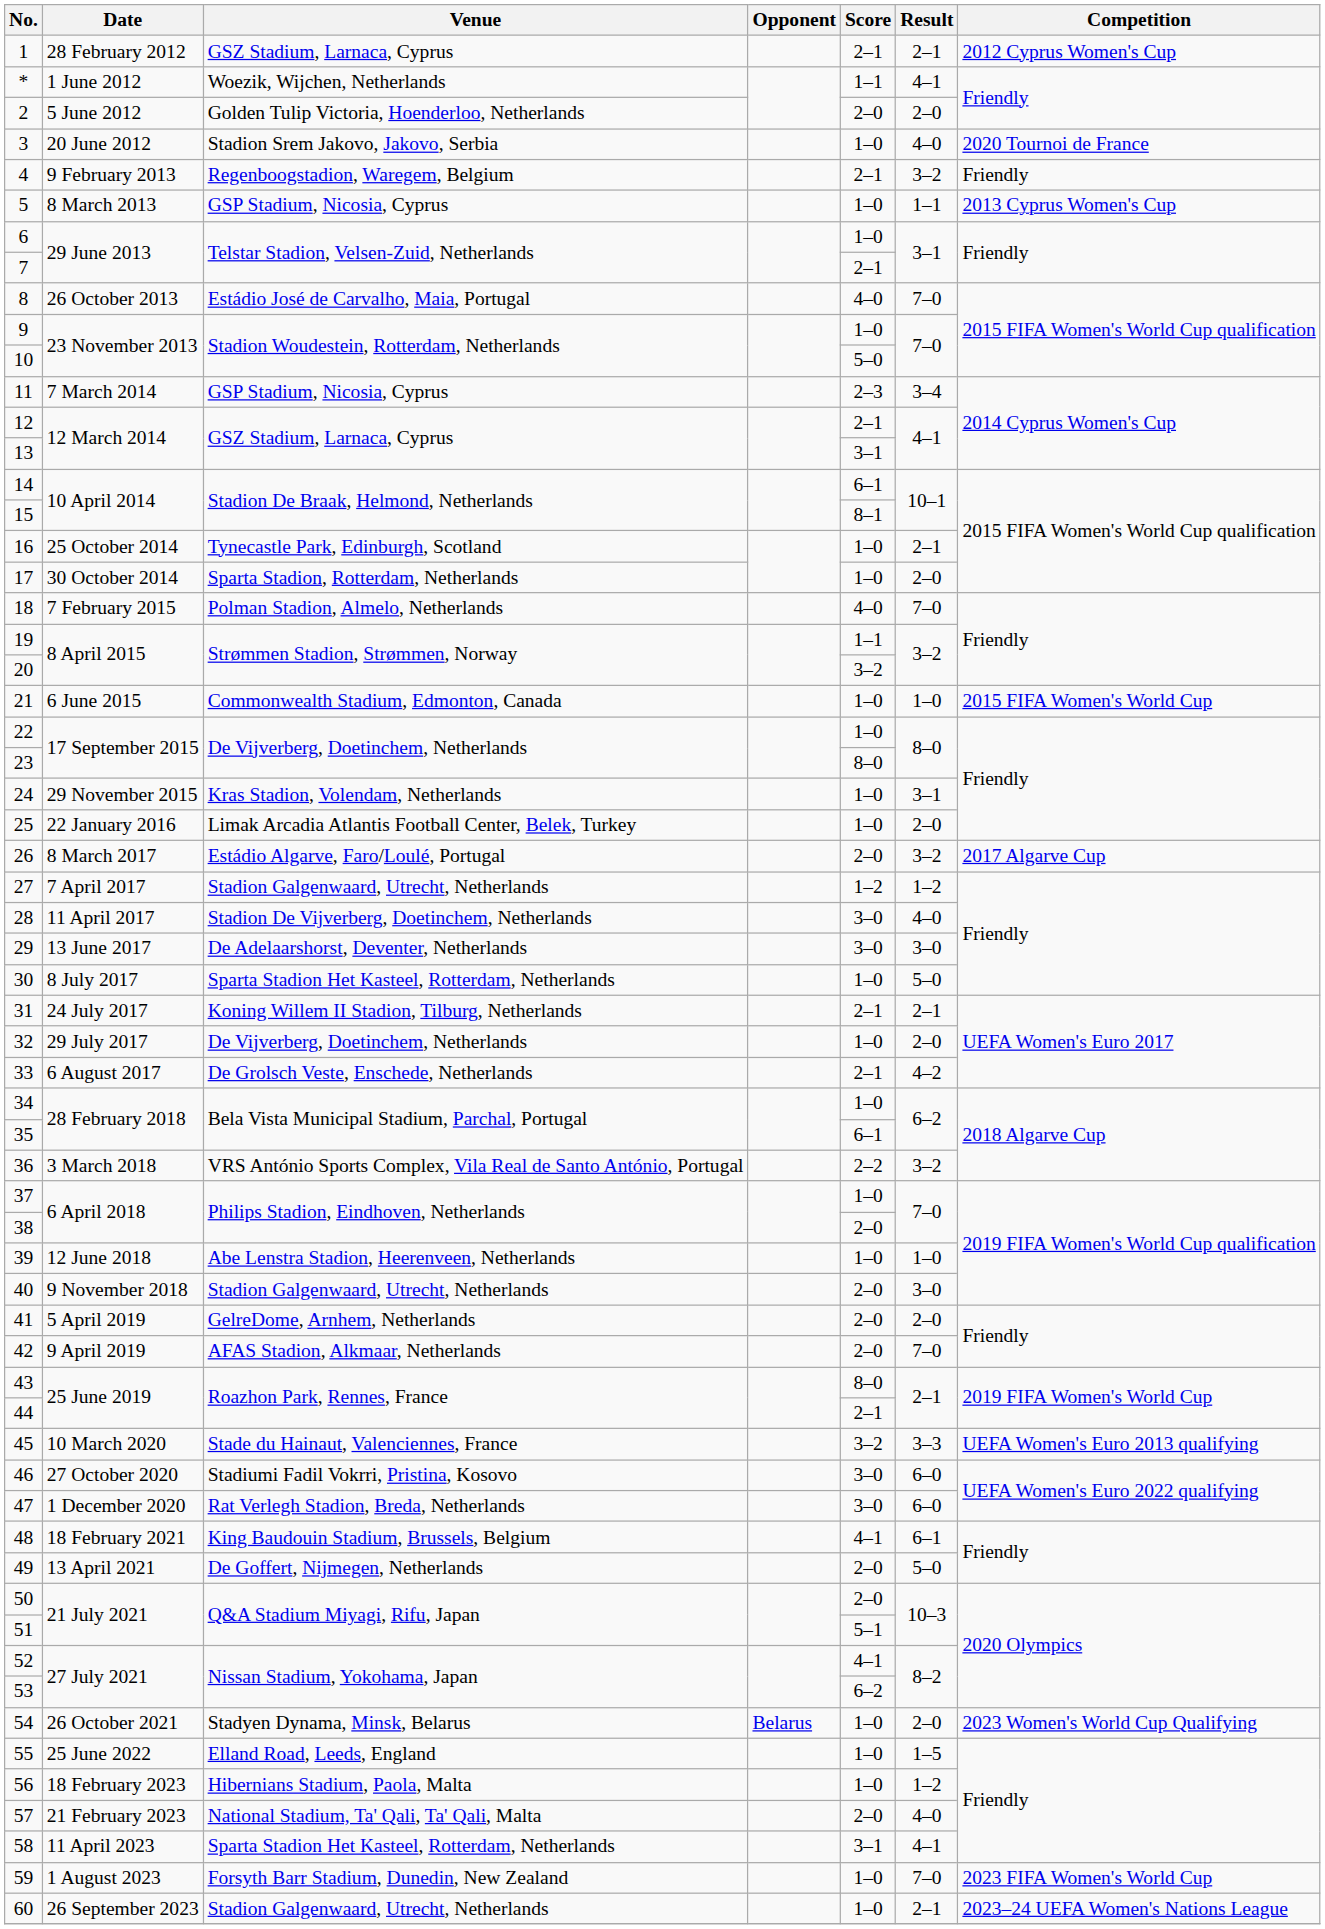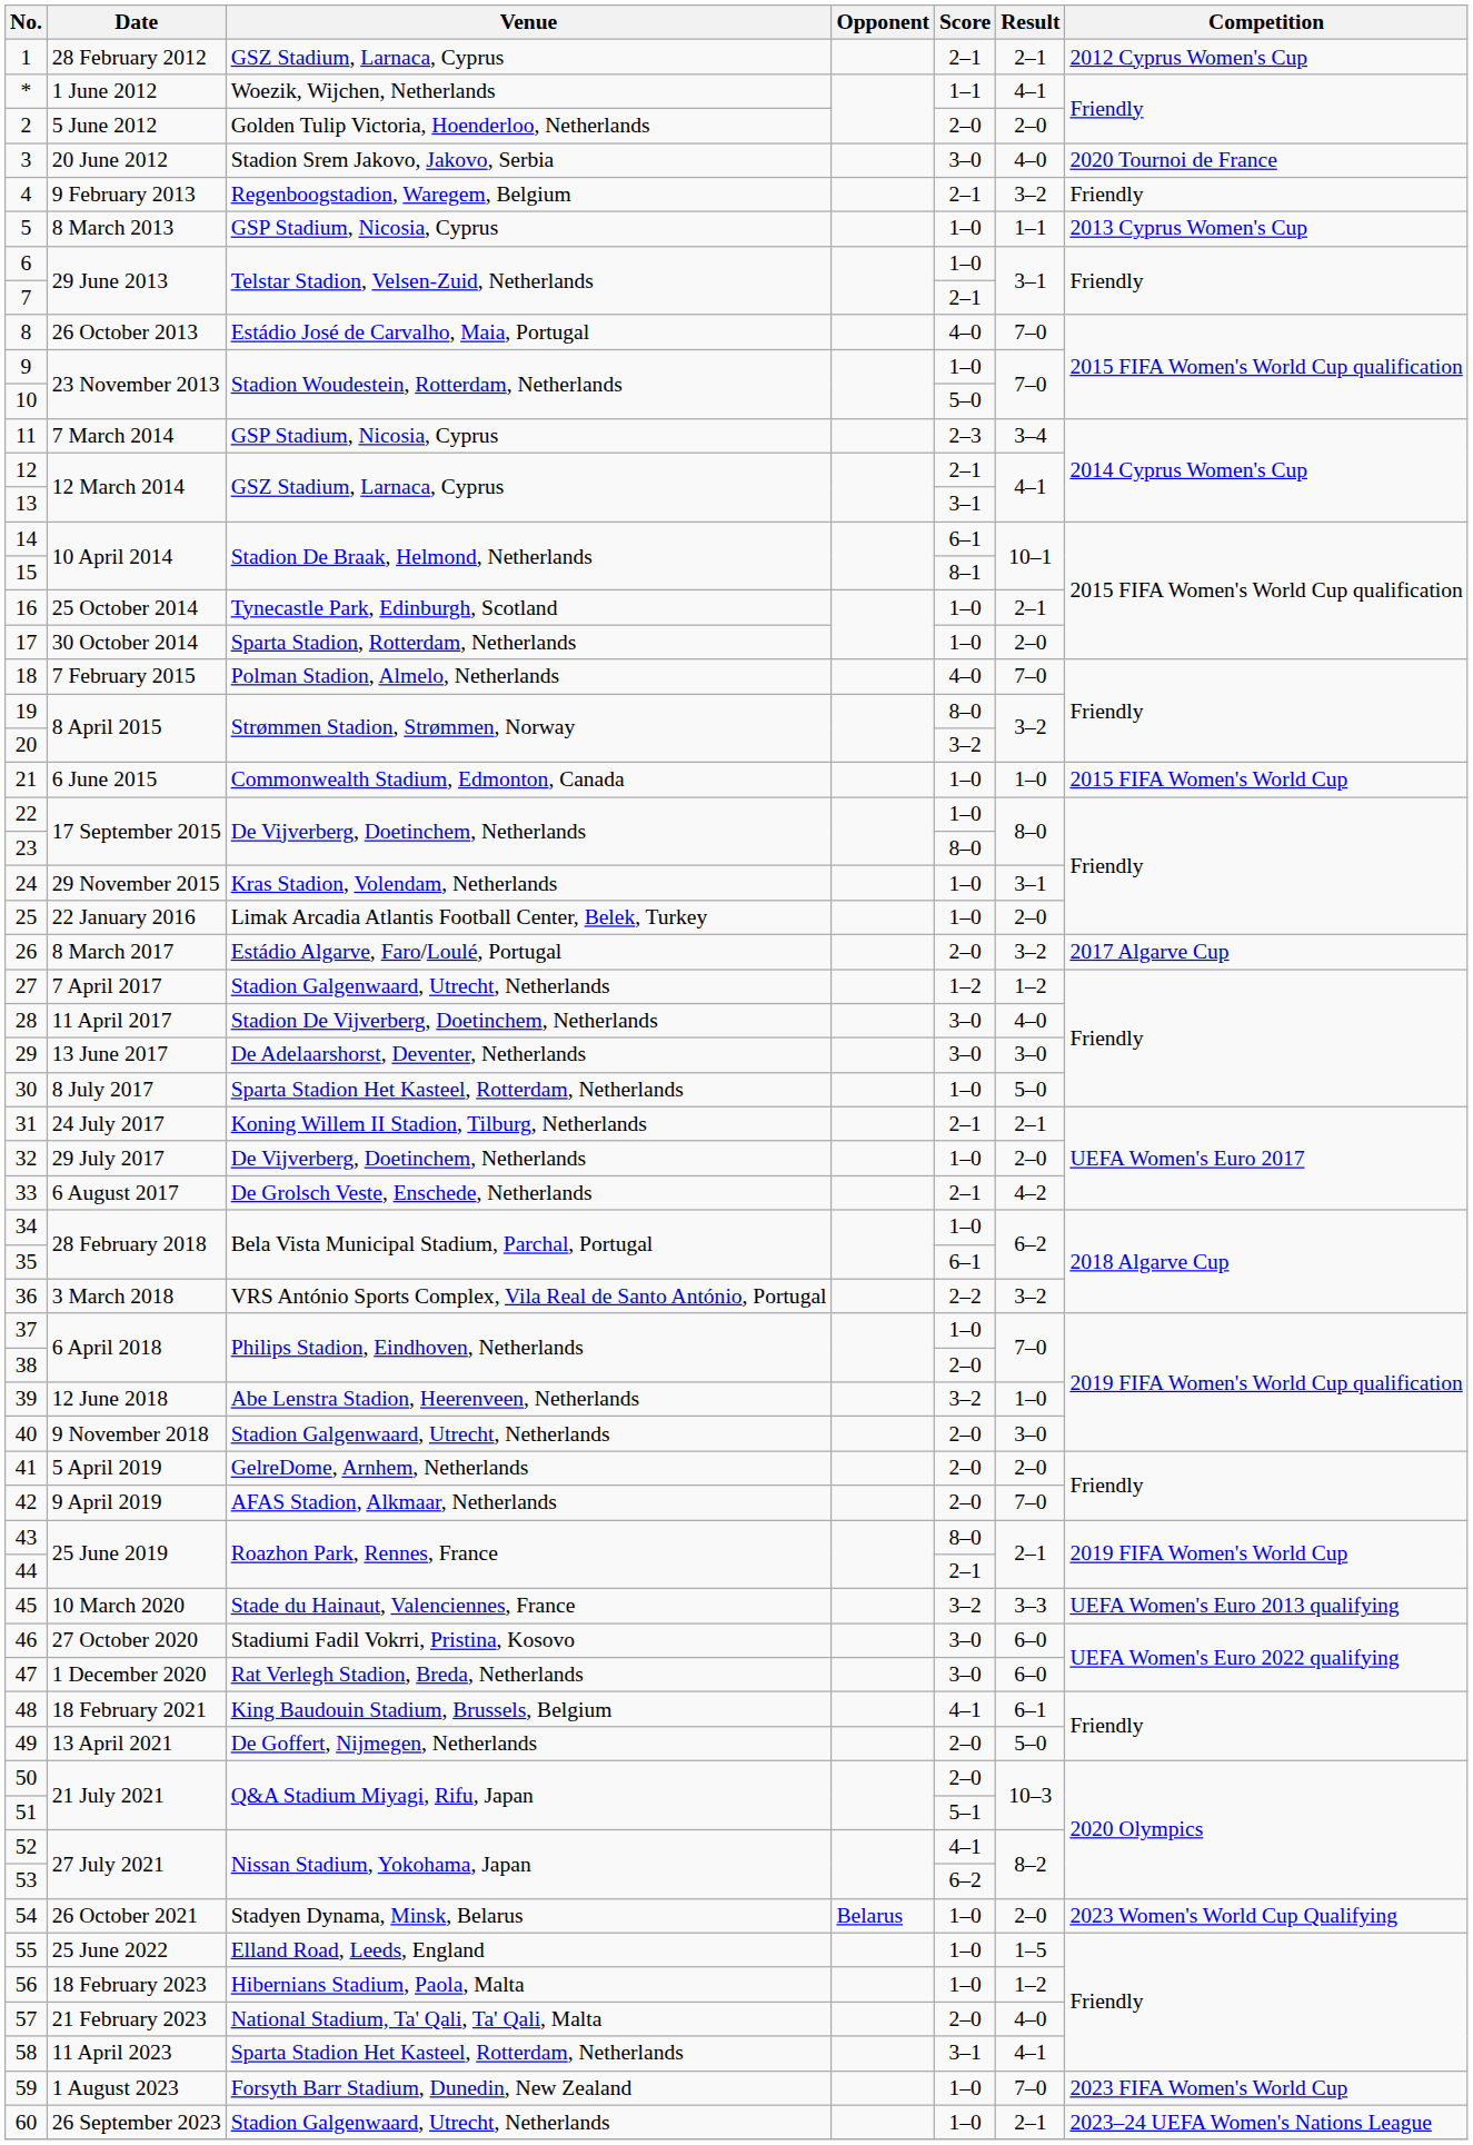3 | Score: 1–0 -> 3–0
19 | Score: 1–1 -> 8–0
39 | Score: 1–0 -> 3–2
